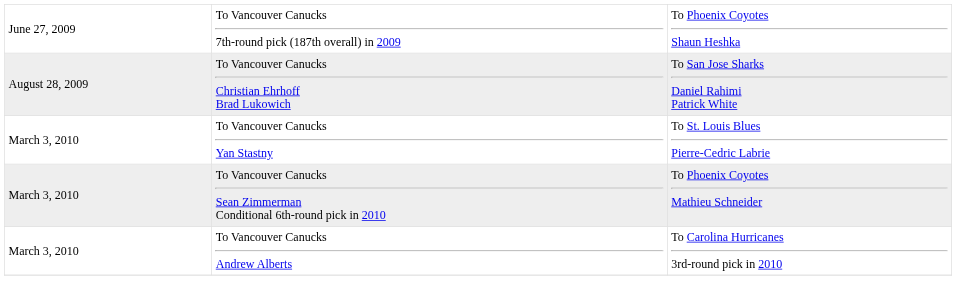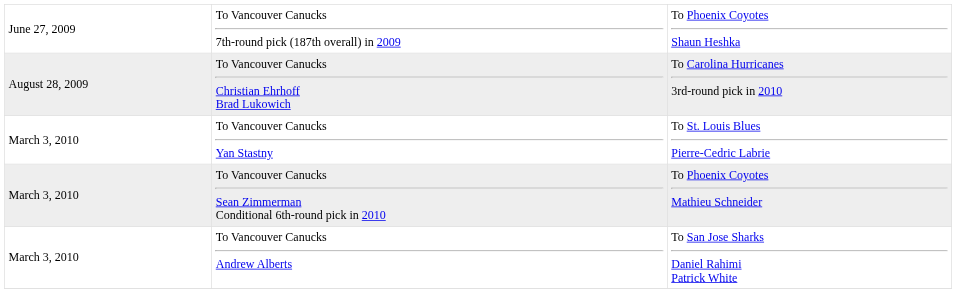To Vancouver Canucks Christian Ehrhoff Brad Lukowich | column 3: To San Jose Sharks Daniel Rahimi Patrick White -> To Carolina Hurricanes 3rd-round pick in 2010
To Vancouver Canucks Andrew Alberts | column 3: To Carolina Hurricanes 3rd-round pick in 2010 -> To San Jose Sharks Daniel Rahimi Patrick White
